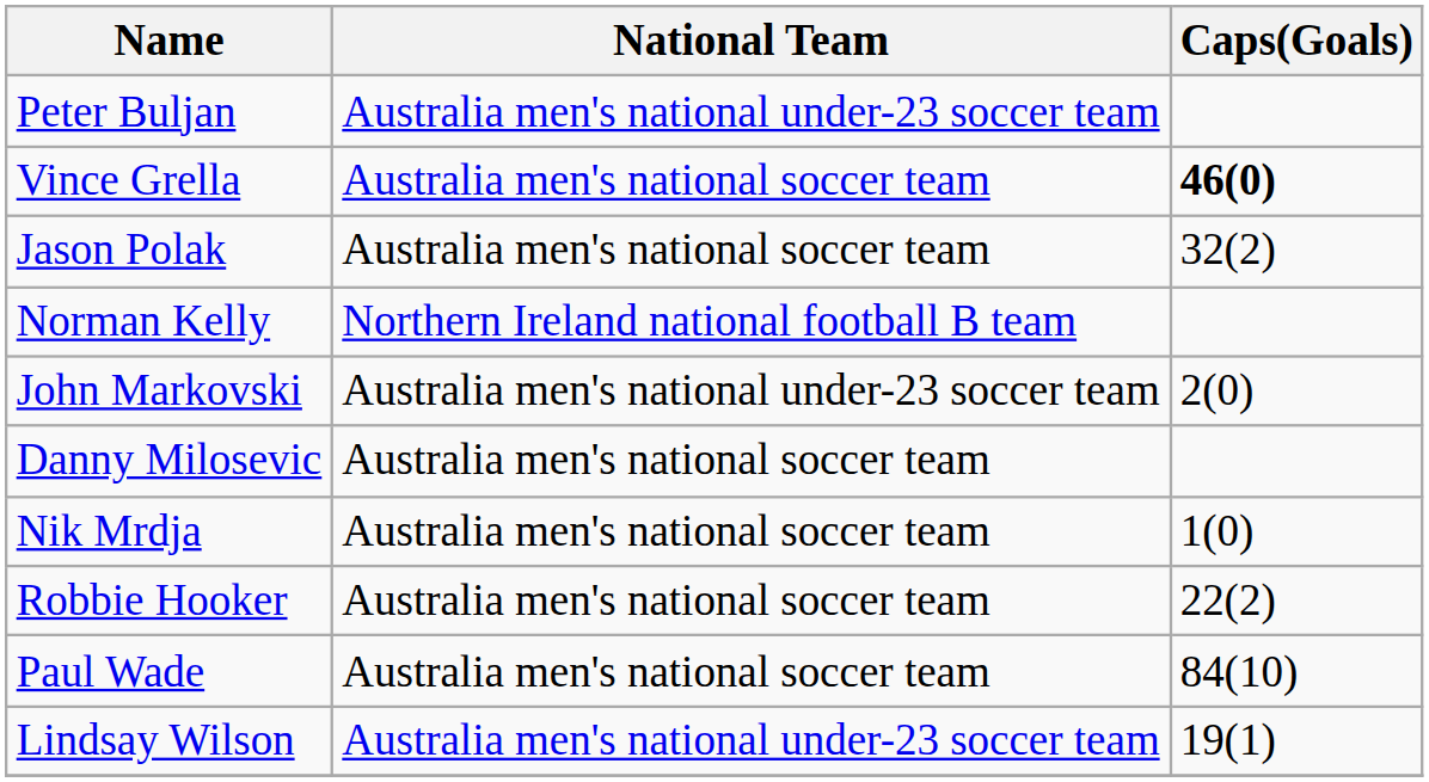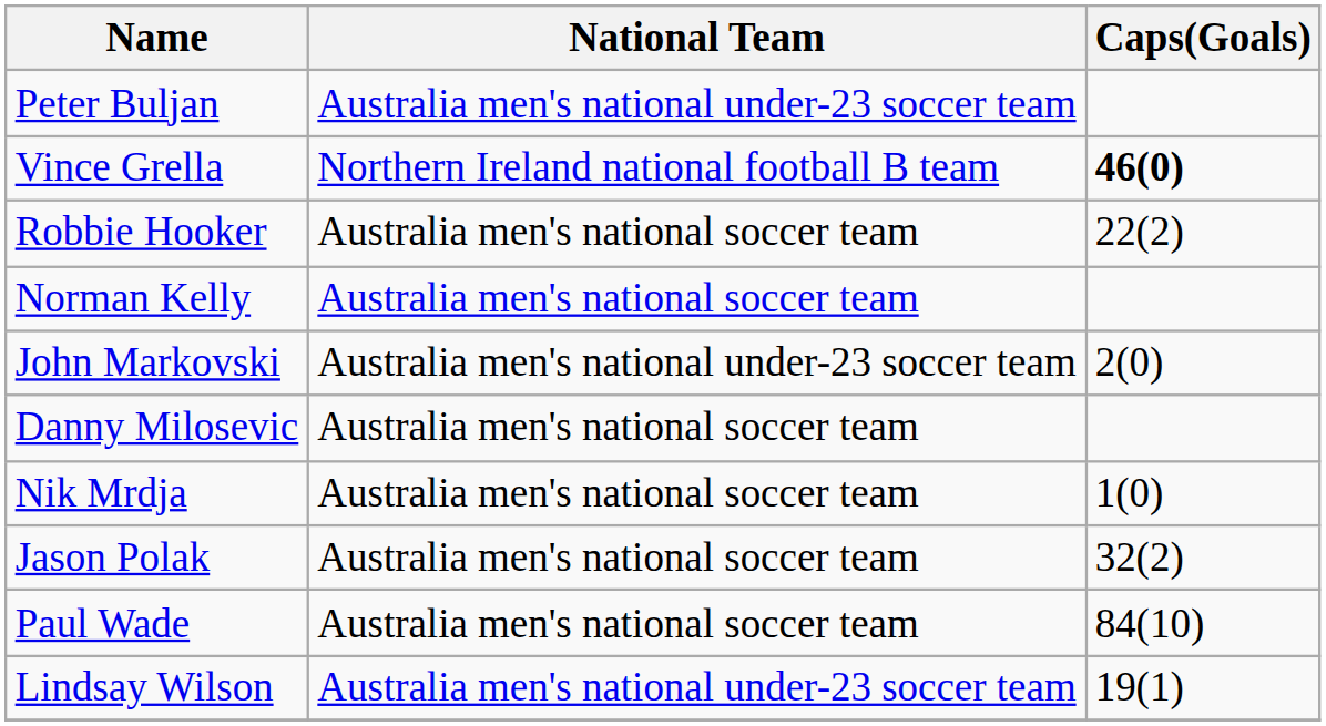Vince Grella | National Team: Australia men's national soccer team -> Northern Ireland national football B team
rows swapped: Robbie Hooker <-> Jason Polak
Norman Kelly | National Team: Northern Ireland national football B team -> Australia men's national soccer team
